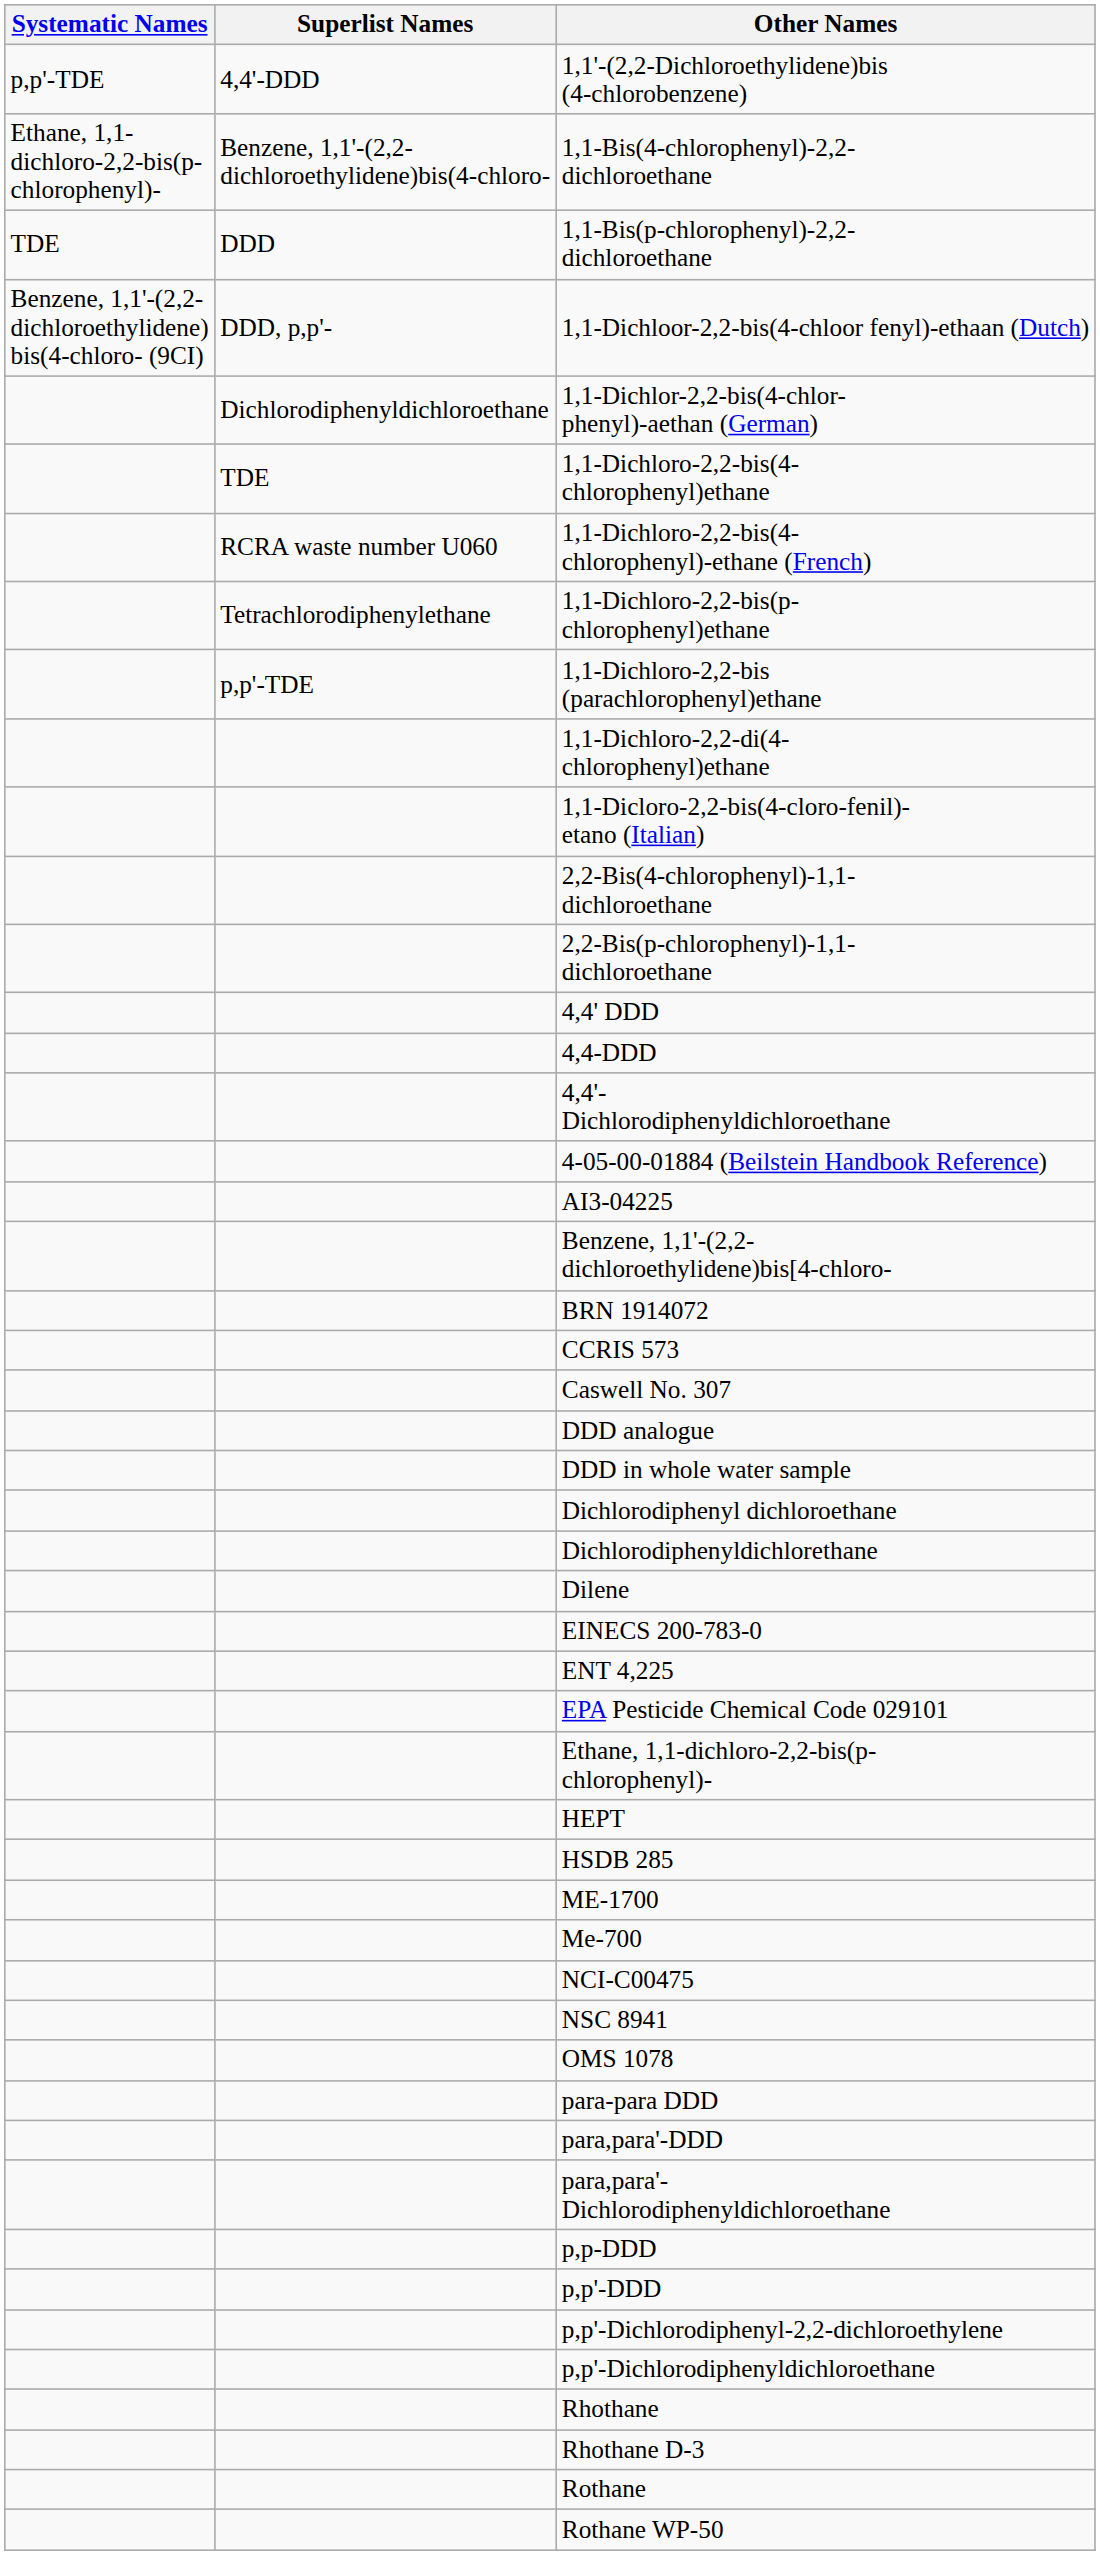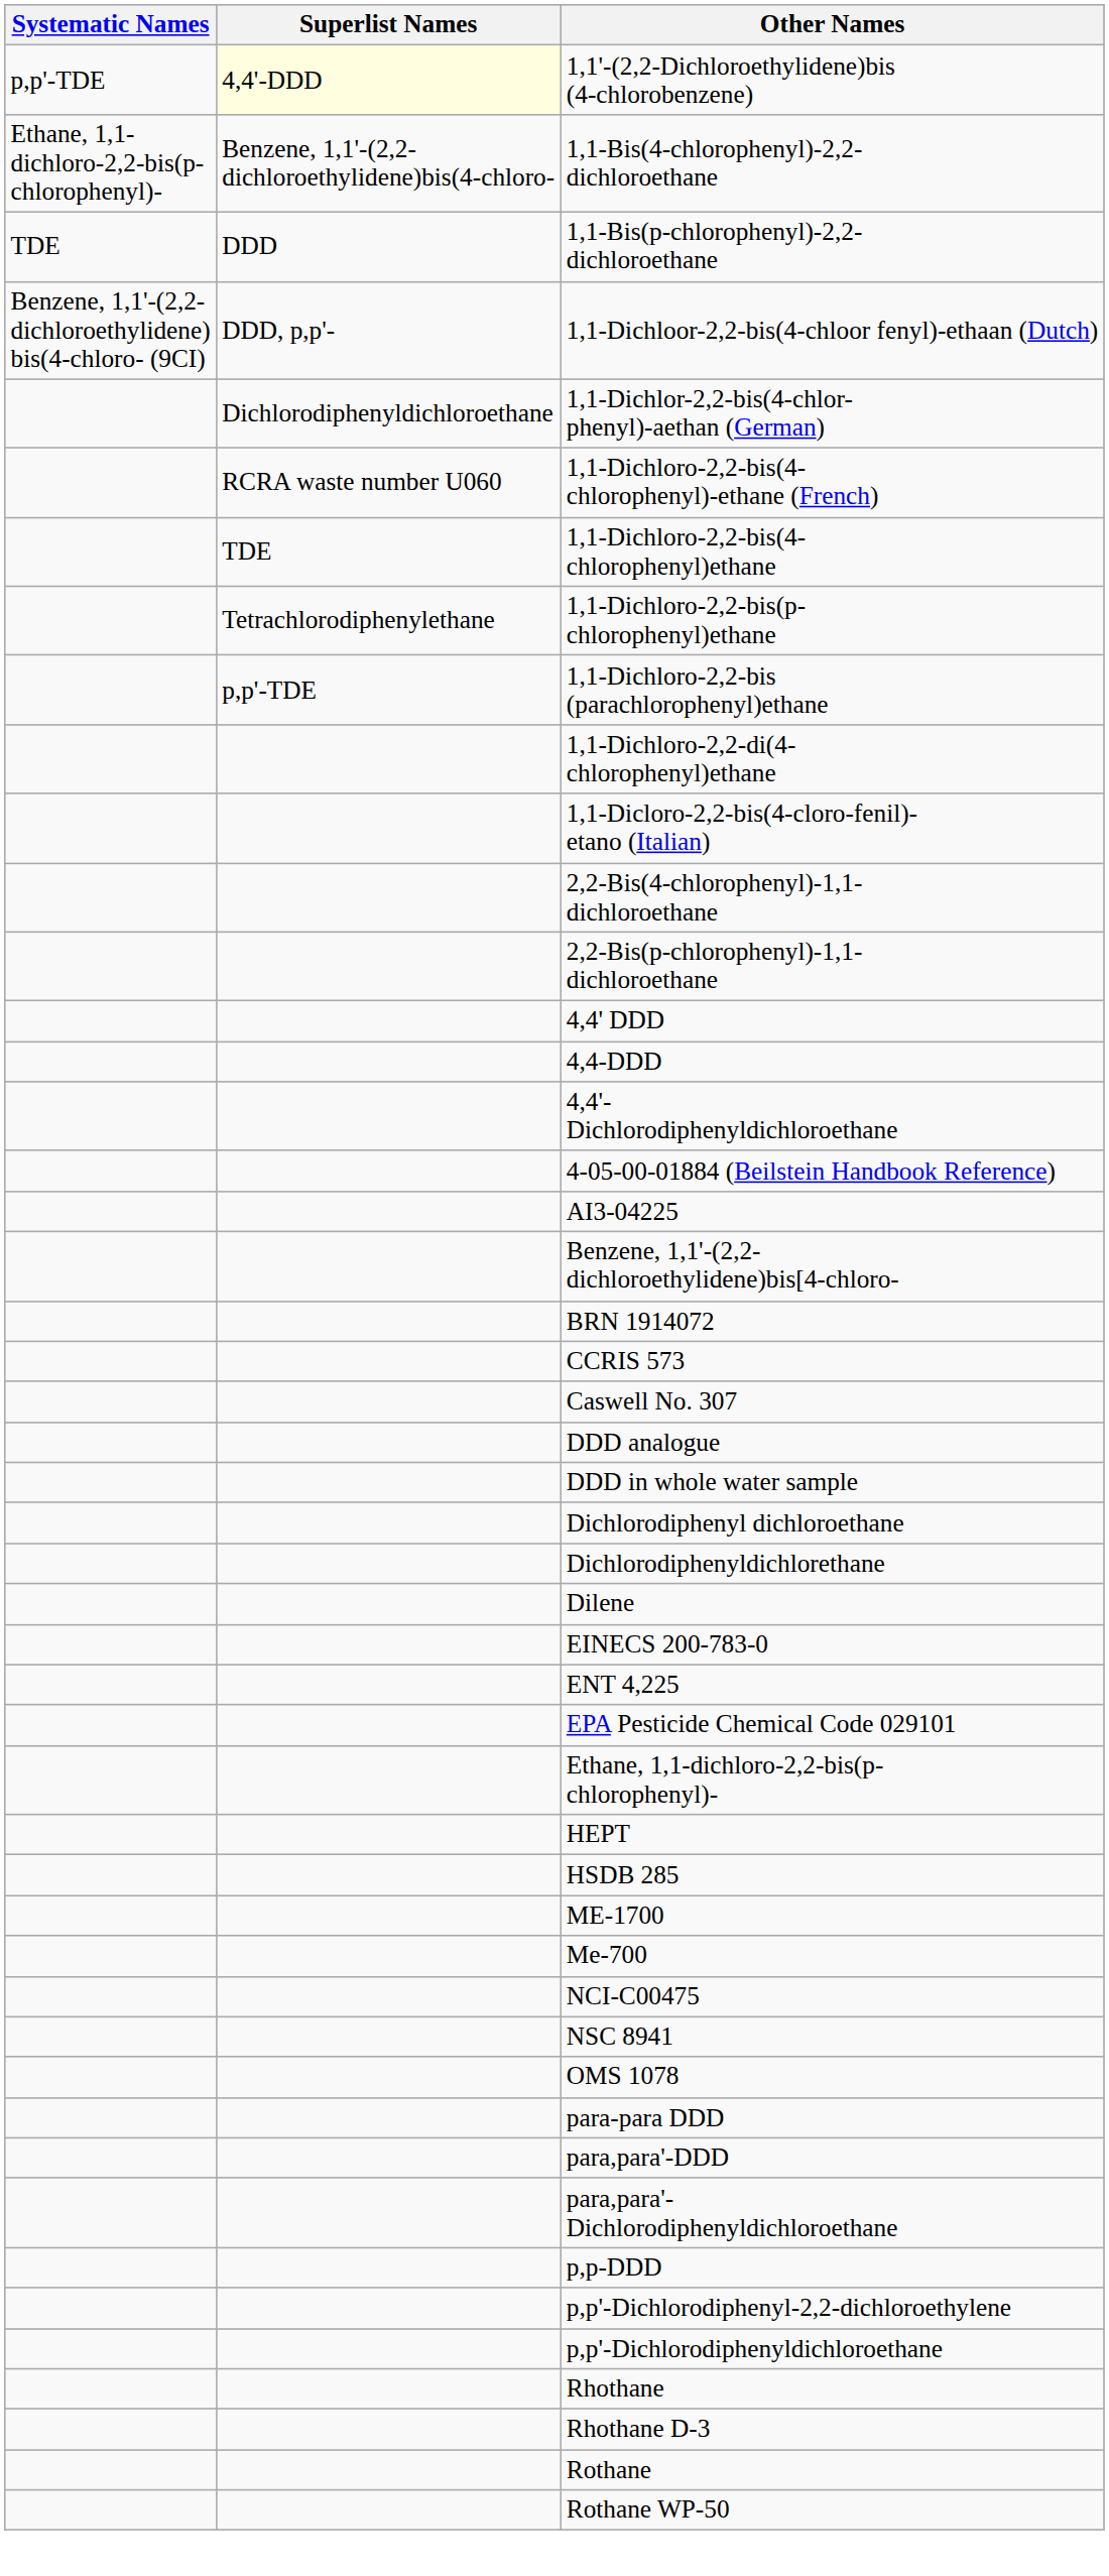1,1'-(2,2-Dichloroethylidene)bis (4-chlorobenzene) | Superlist Names: no background -> lightyellow background
rows swapped: 1,1-Dichloro-2,2-bis(4- chlorophenyl)-ethane (French) <-> 1,1-Dichloro-2,2-bis(4- chlorophenyl)ethane
- row: p,p'-DDD
